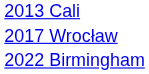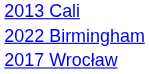rows swapped: 2017 Wrocław <-> 2022 Birmingham
